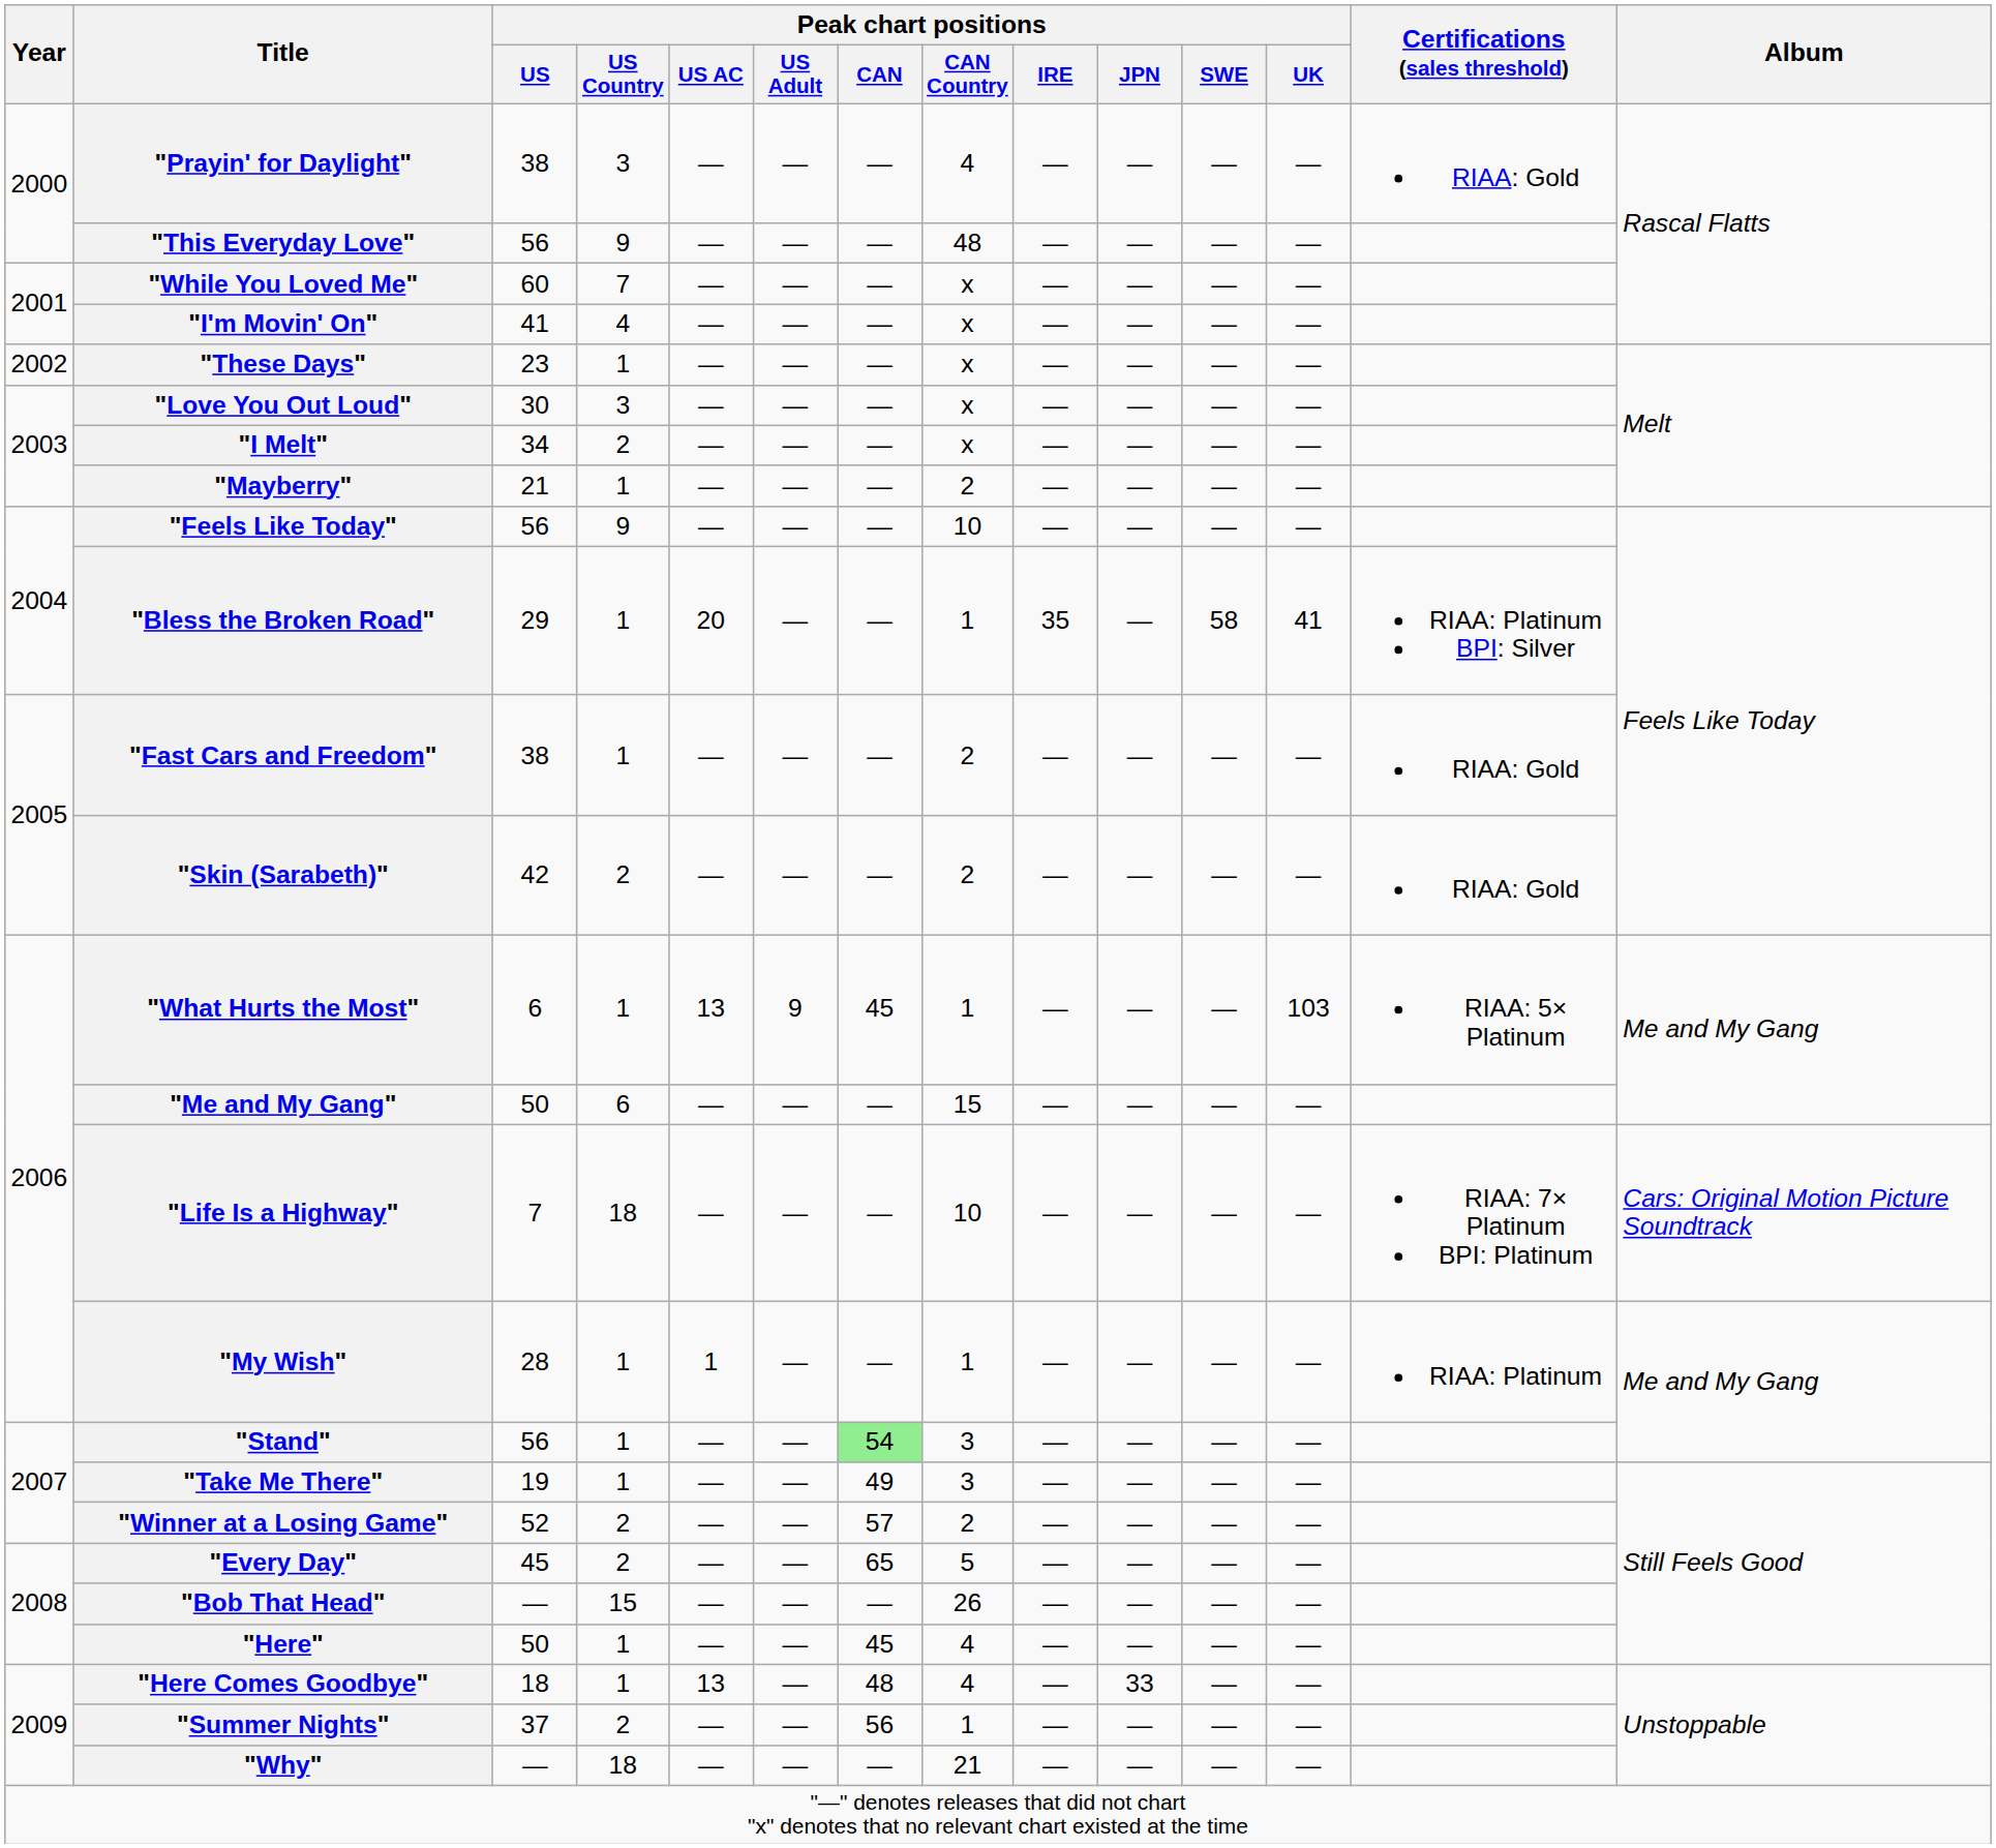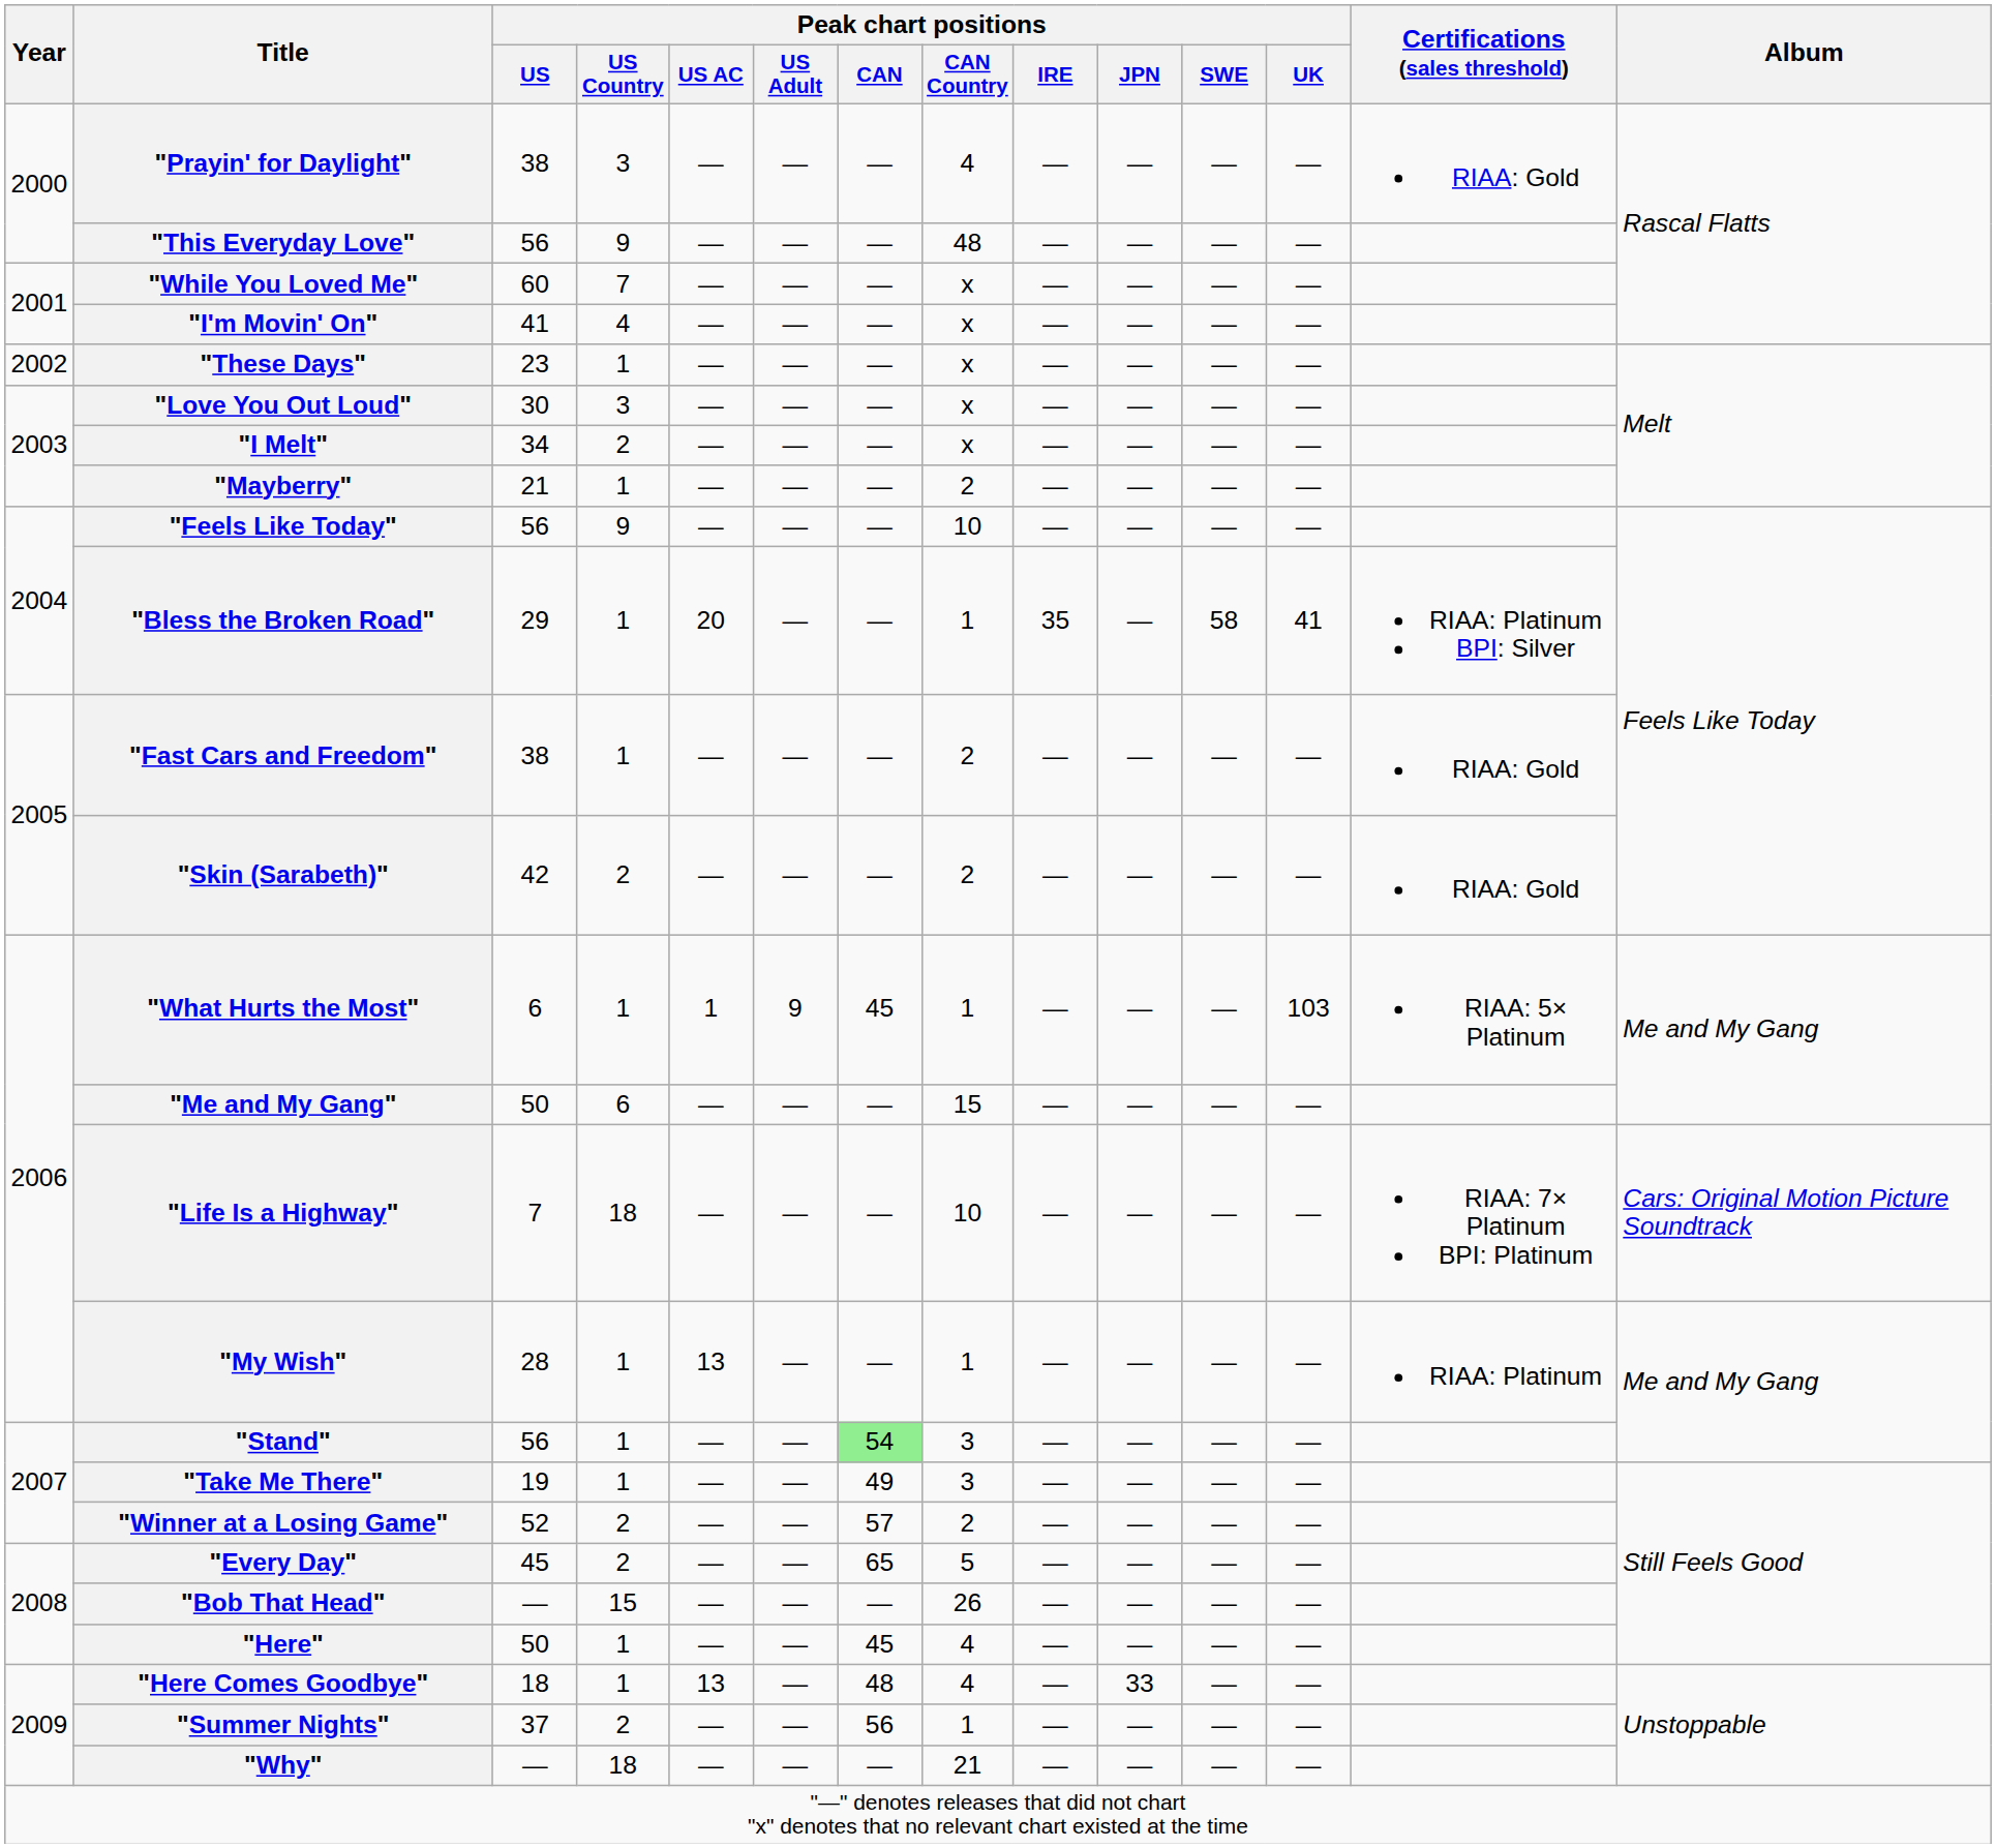"What Hurts the Most" | Peak chart positions / US AC: 13 -> 1
"My Wish" | Peak chart positions / US AC: 1 -> 13
